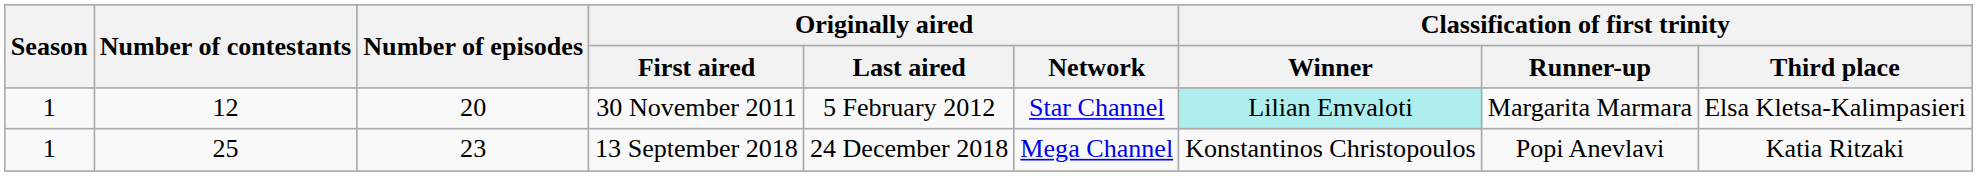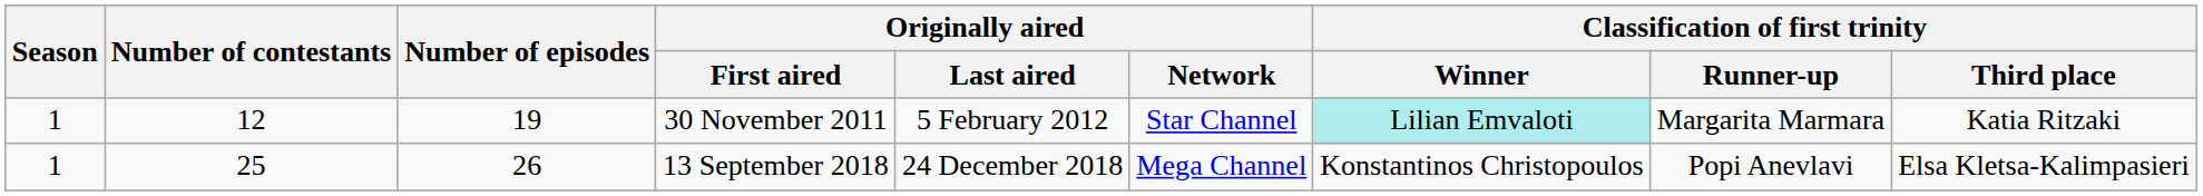30 November 2011 | Number of episodes: 20 -> 19
30 November 2011 | Classification of first trinity / Third place: Elsa Kletsa-Kalimpasieri -> Katia Ritzaki
13 September 2018 | Number of episodes: 23 -> 26
13 September 2018 | Classification of first trinity / Third place: Katia Ritzaki -> Elsa Kletsa-Kalimpasieri
